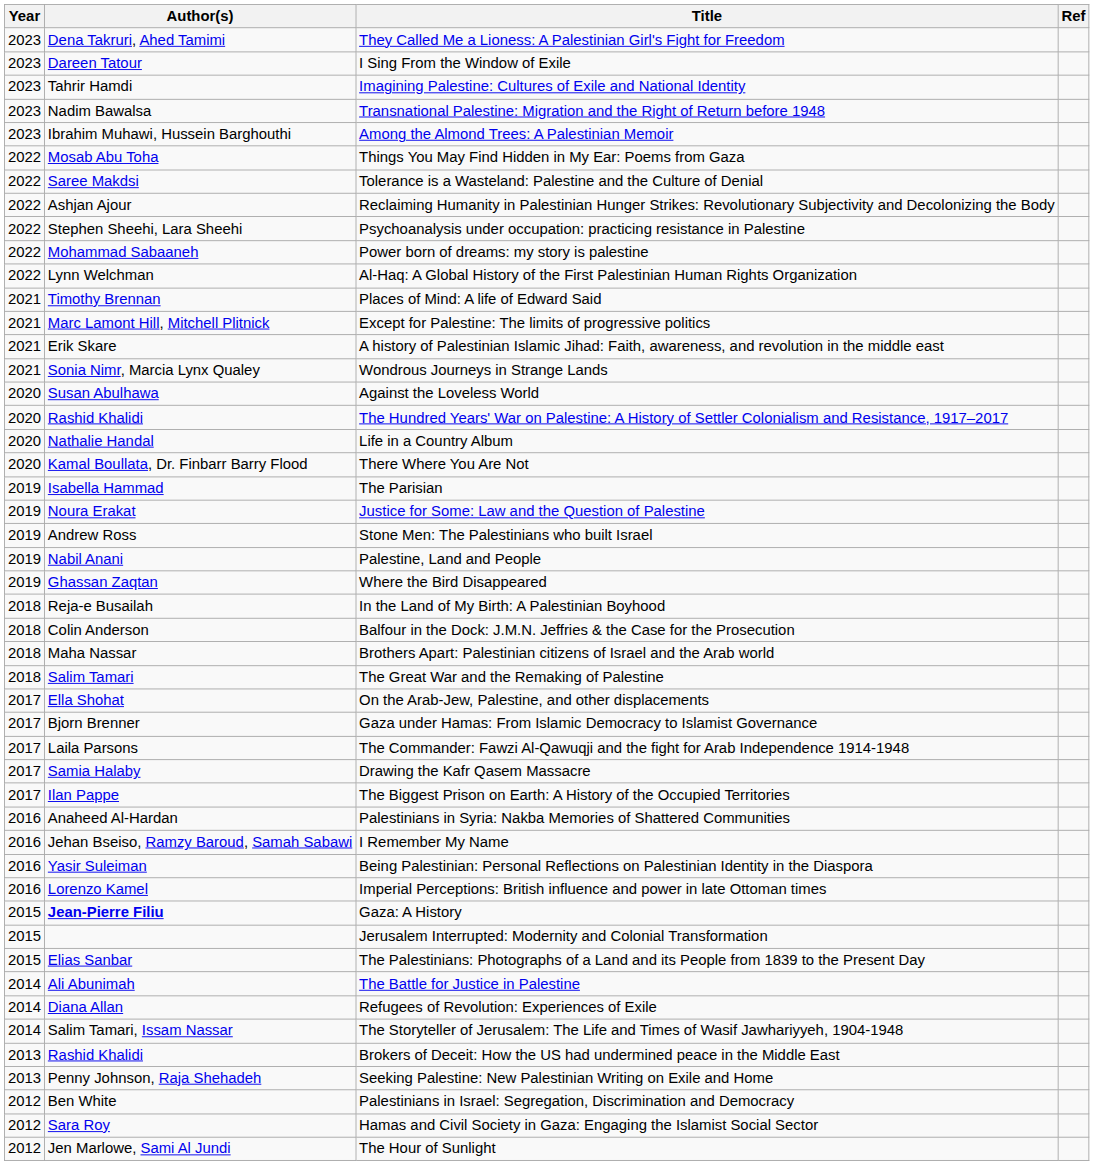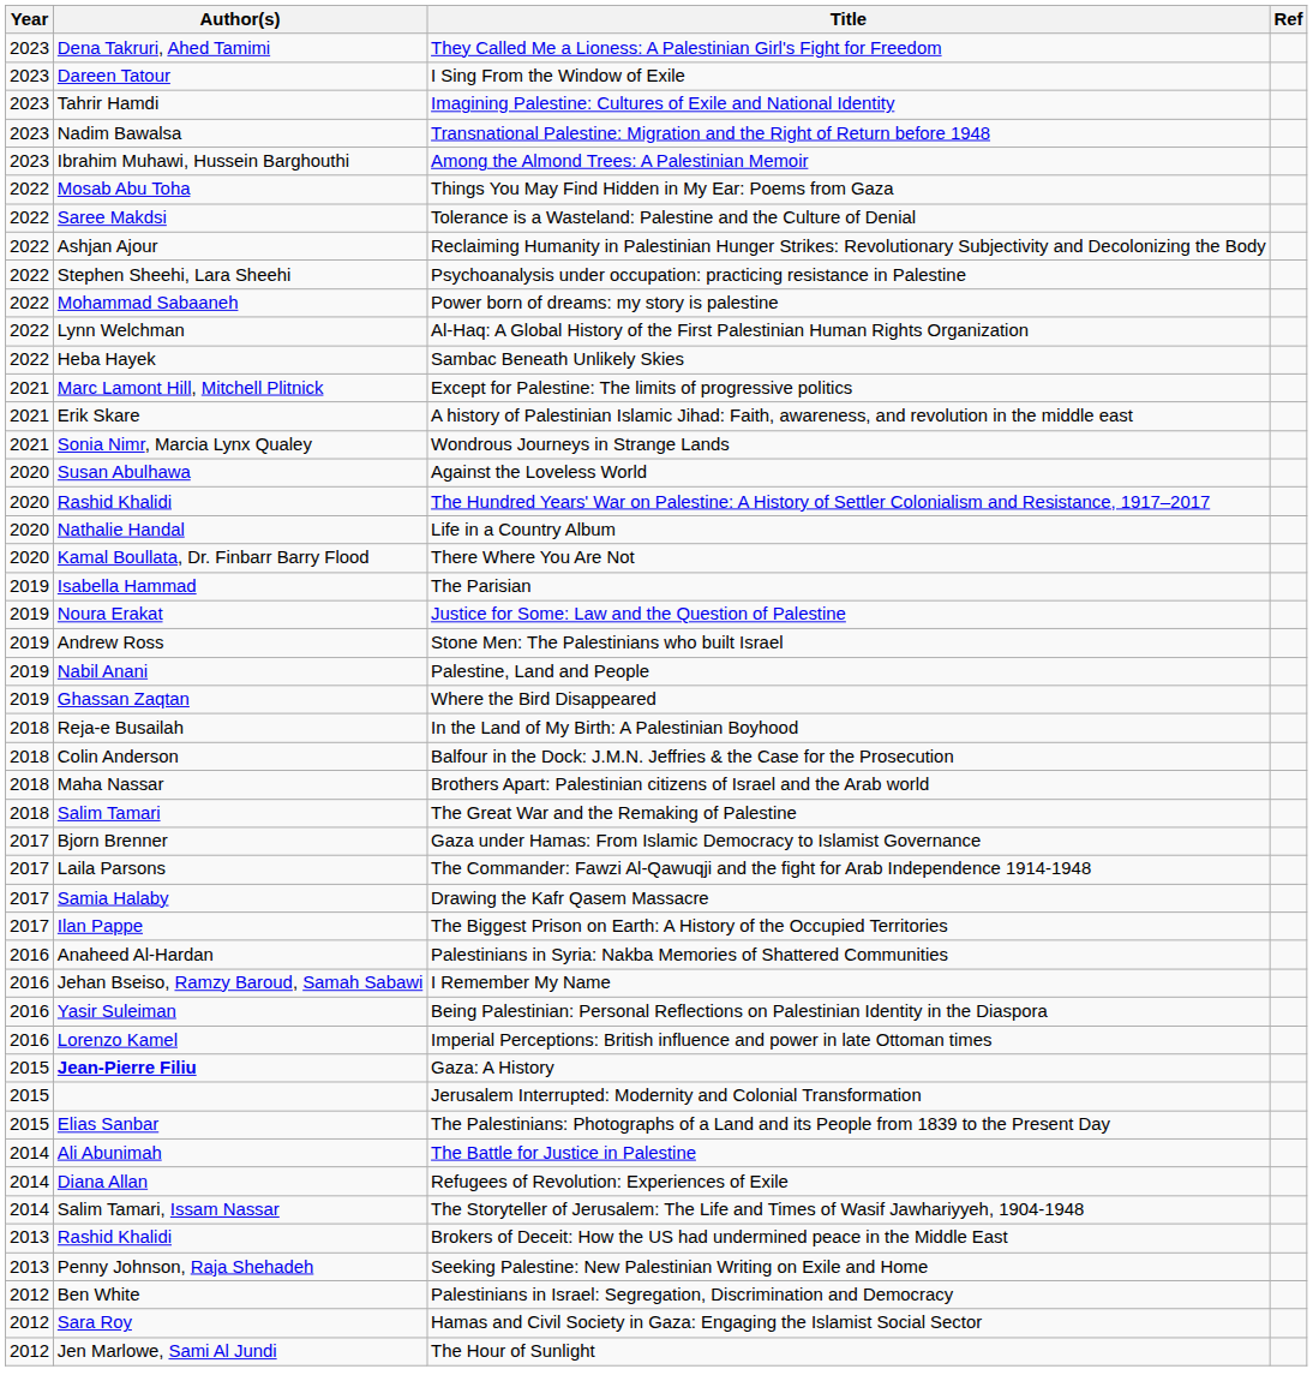+ row: 2022 | Heba Hayek | Sambac Beneath Unlikely Skies
- row: 2021 | Timothy Brennan | Places of Mind: A life of Edward Said
- row: 2017 | Ella Shohat | On the Arab-Jew, Palestine, and other displacements
